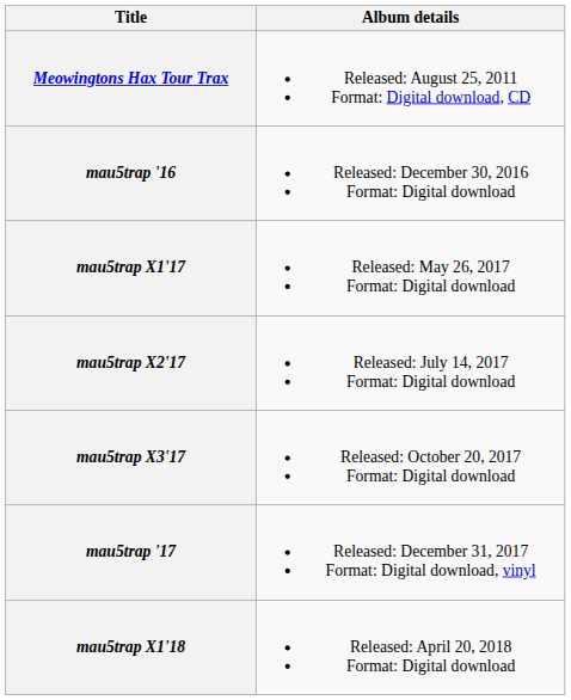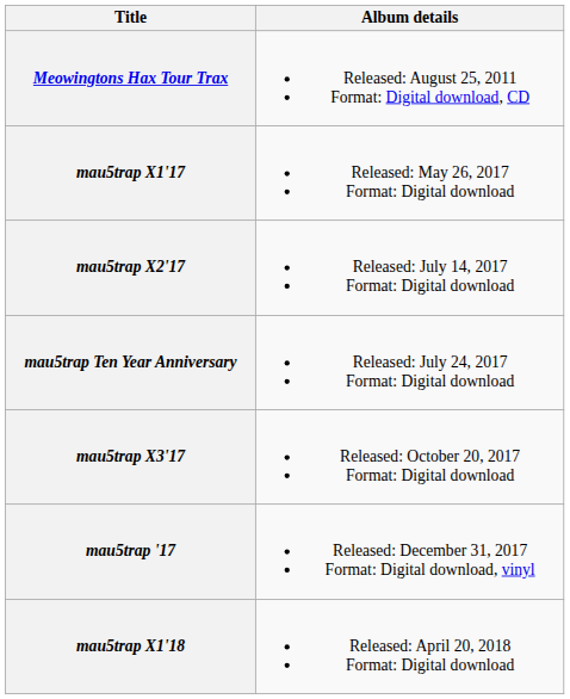- row: mau5trap '16 | Released: December 30, 2016 Format: Digital download
+ row: mau5trap Ten Year Anniversary | Released: July 24, 2017 Format: Digital download
